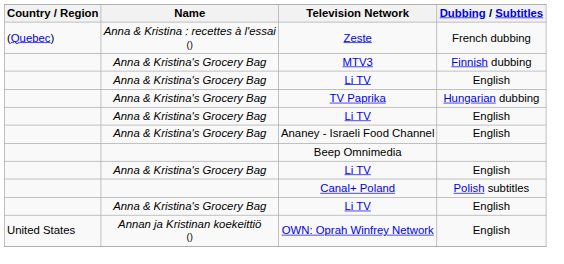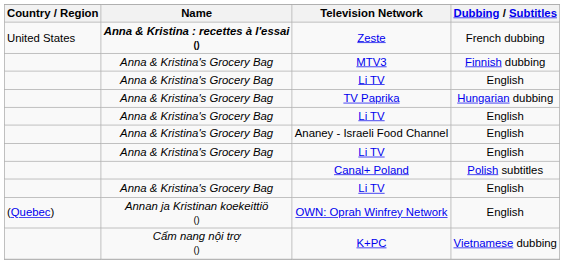Zeste | Country / Region: (Quebec) -> United States
Zeste | Name: normal -> bold
- row: Beep Omnimedia
OWN: Oprah Winfrey Network | Country / Region: United States -> (Quebec)
+ row: Cẩm nang nội trợ () | K+PC | Vietnamese dubbing
